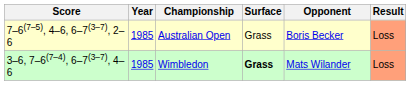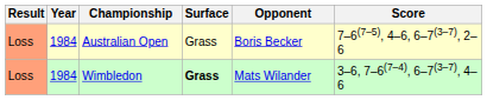columns swapped: Result <-> Score
Australian Open | Year: 1985 -> 1984
Wimbledon | Year: 1985 -> 1984
